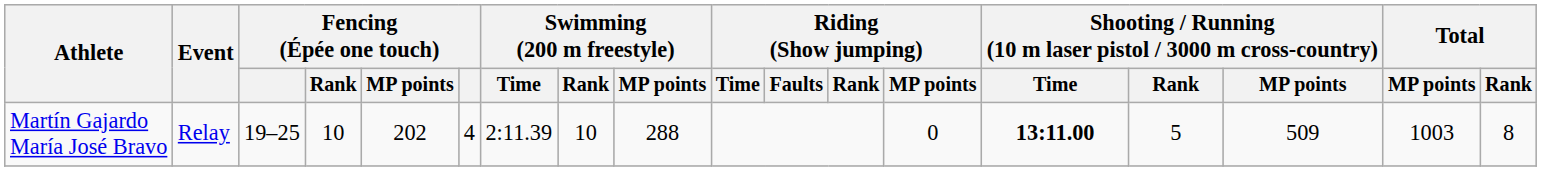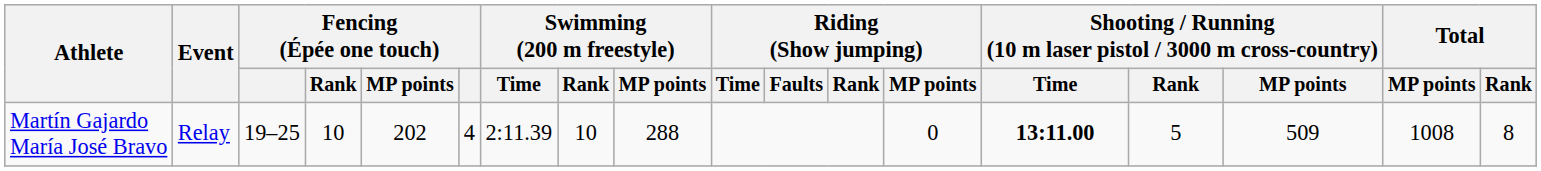Martín Gajardo María José Bravo | Total / MP points: 1003 -> 1008
